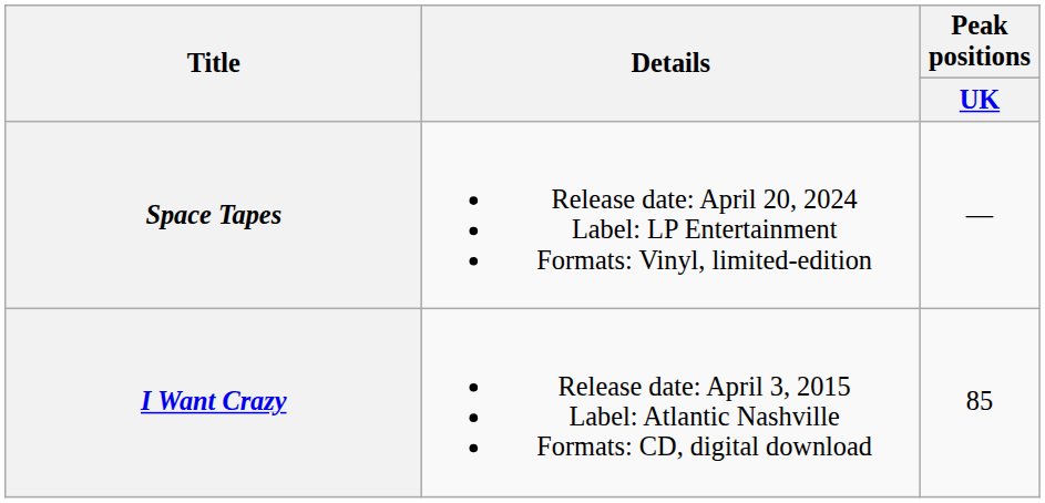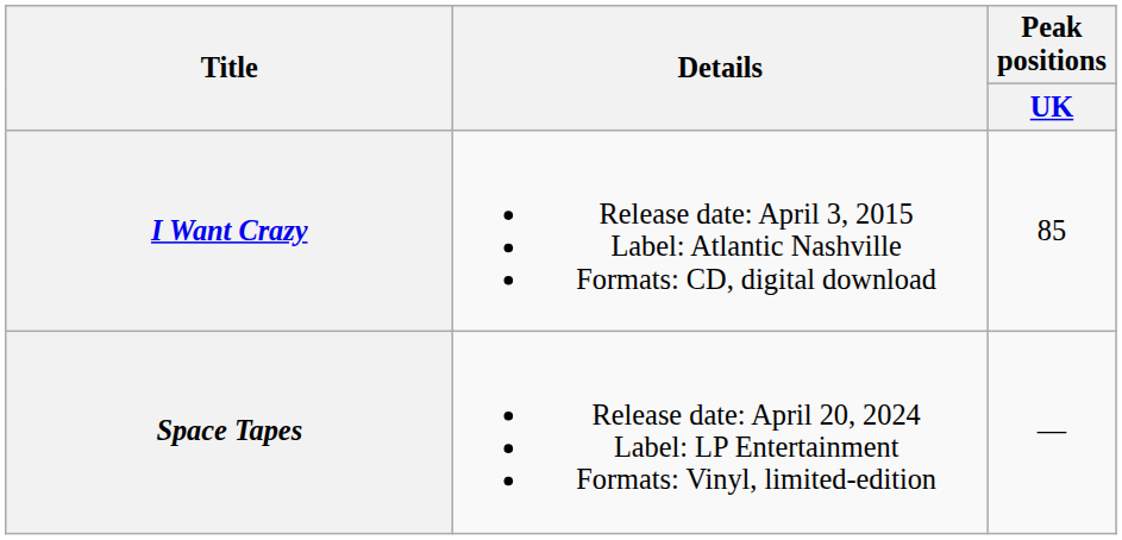rows swapped: I Want Crazy <-> Space Tapes
